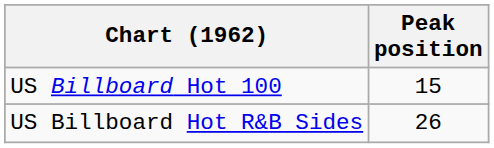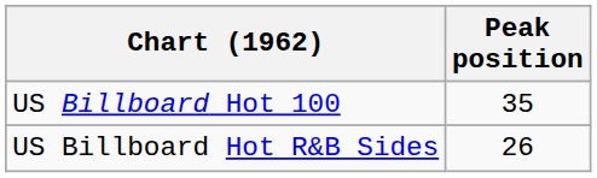US Billboard Hot 100 | Peak position: 15 -> 35
